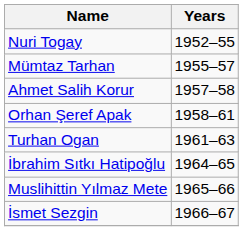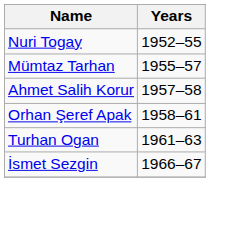- row: İbrahim Sıtkı Hatipoğlu | 1964–65
- row: Muslihittin Yılmaz Mete | 1965–66
